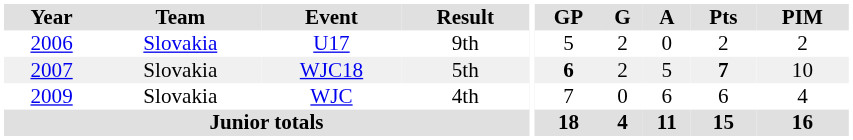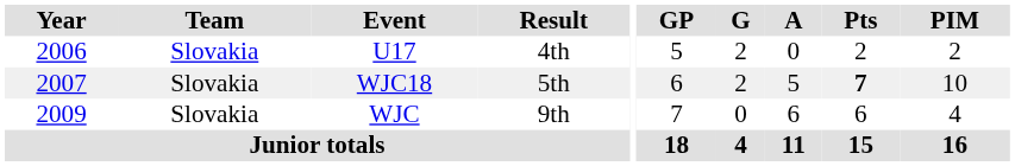U17 | Result: 9th -> 4th
WJC18 | GP: bold -> normal
WJC | Result: 4th -> 9th
